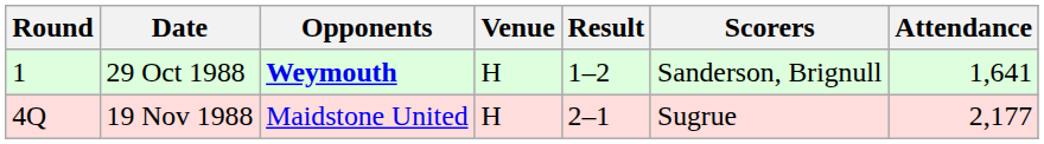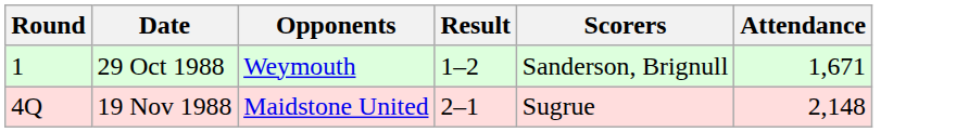- column: Venue | H | H
29 Oct 1988 | Opponents: bold -> normal
29 Oct 1988 | Attendance: 1,641 -> 1,671
19 Nov 1988 | Attendance: 2,177 -> 2,148
